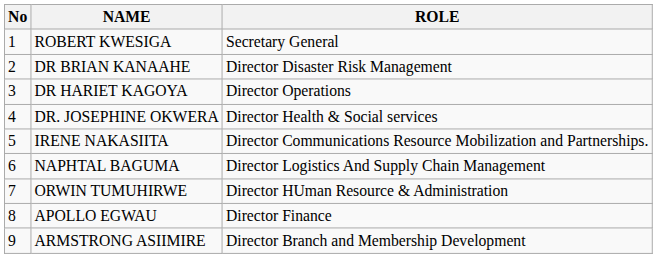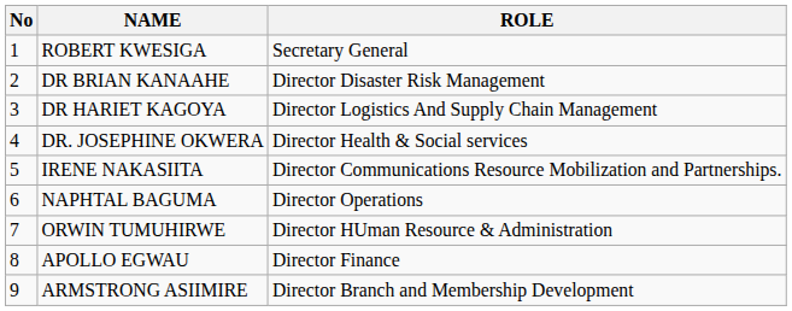DR HARIET KAGOYA | ROLE: Director Operations -> Director Logistics And Supply Chain Management
NAPHTAL BAGUMA | ROLE: Director Logistics And Supply Chain Management -> Director Operations
